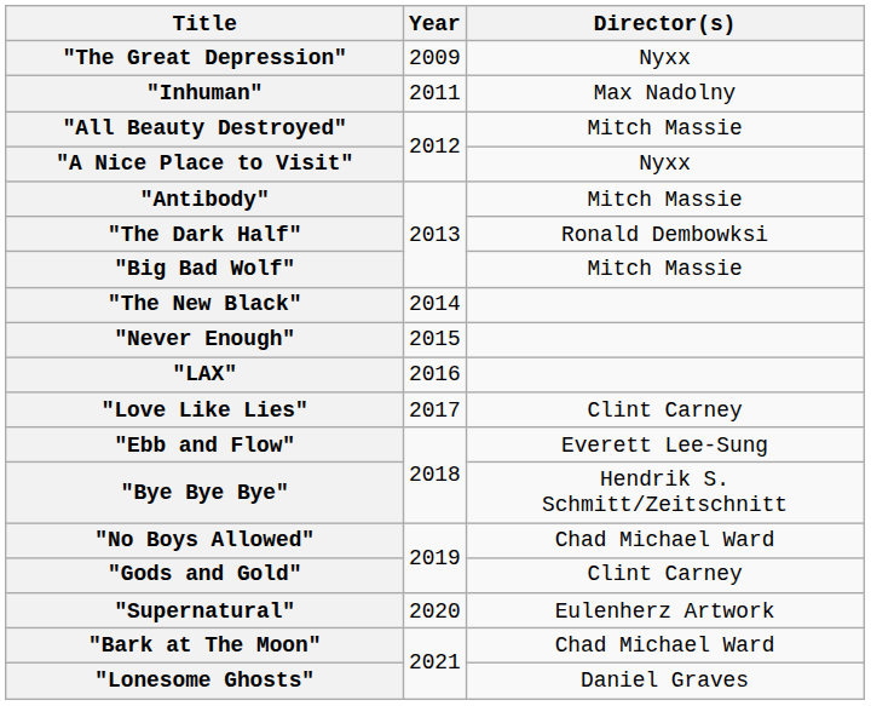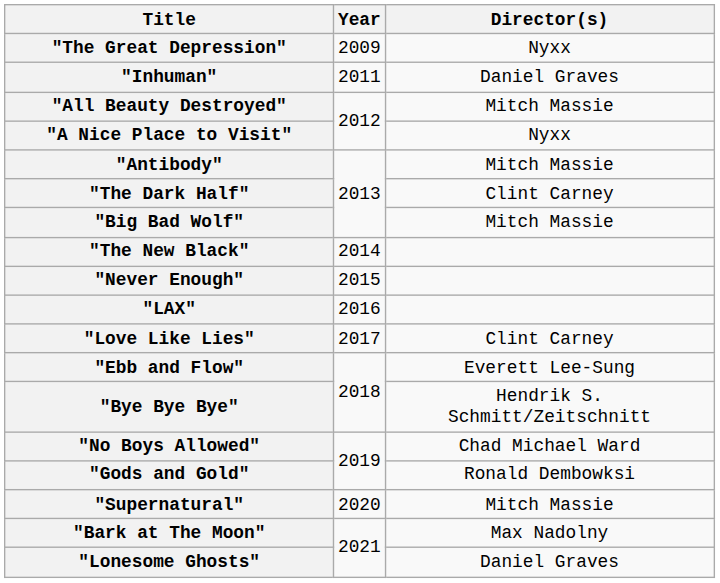"Inhuman" | Director(s): Max Nadolny -> Daniel Graves
"The Dark Half" | Director(s): Ronald Dembowksi -> Clint Carney
"Gods and Gold" | Director(s): Clint Carney -> Ronald Dembowksi
"Supernatural" | Director(s): Eulenherz Artwork -> Mitch Massie
"Bark at The Moon" | Director(s): Chad Michael Ward -> Max Nadolny
